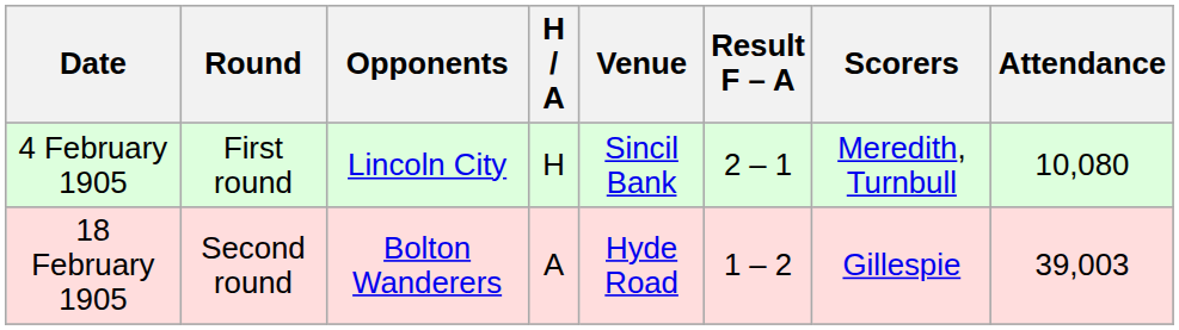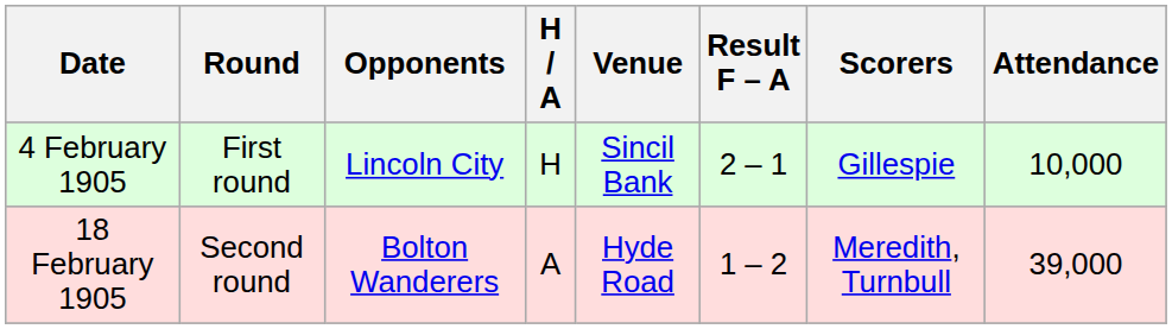4 February 1905 | Scorers: Meredith, Turnbull -> Gillespie
4 February 1905 | Attendance: 10,080 -> 10,000
18 February 1905 | Scorers: Gillespie -> Meredith, Turnbull
18 February 1905 | Attendance: 39,003 -> 39,000
